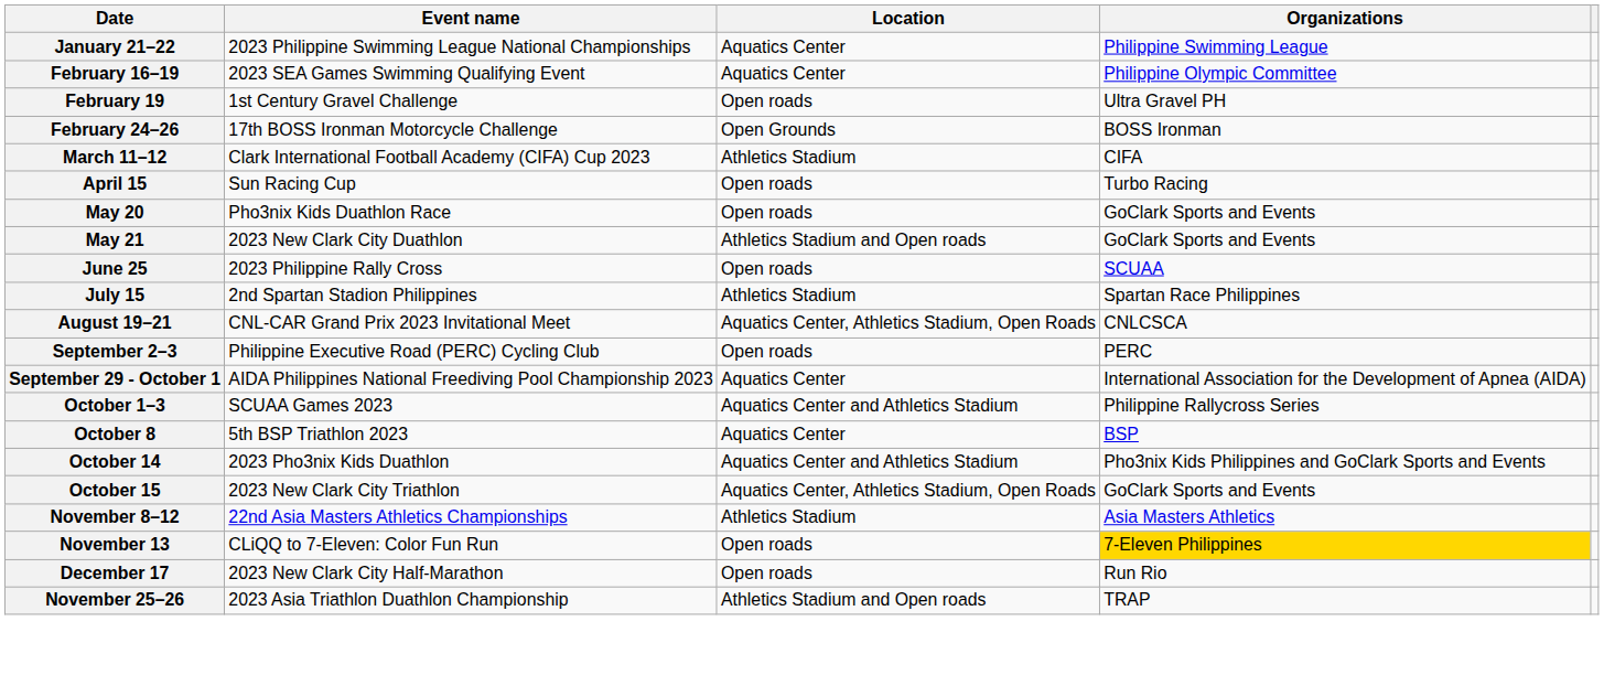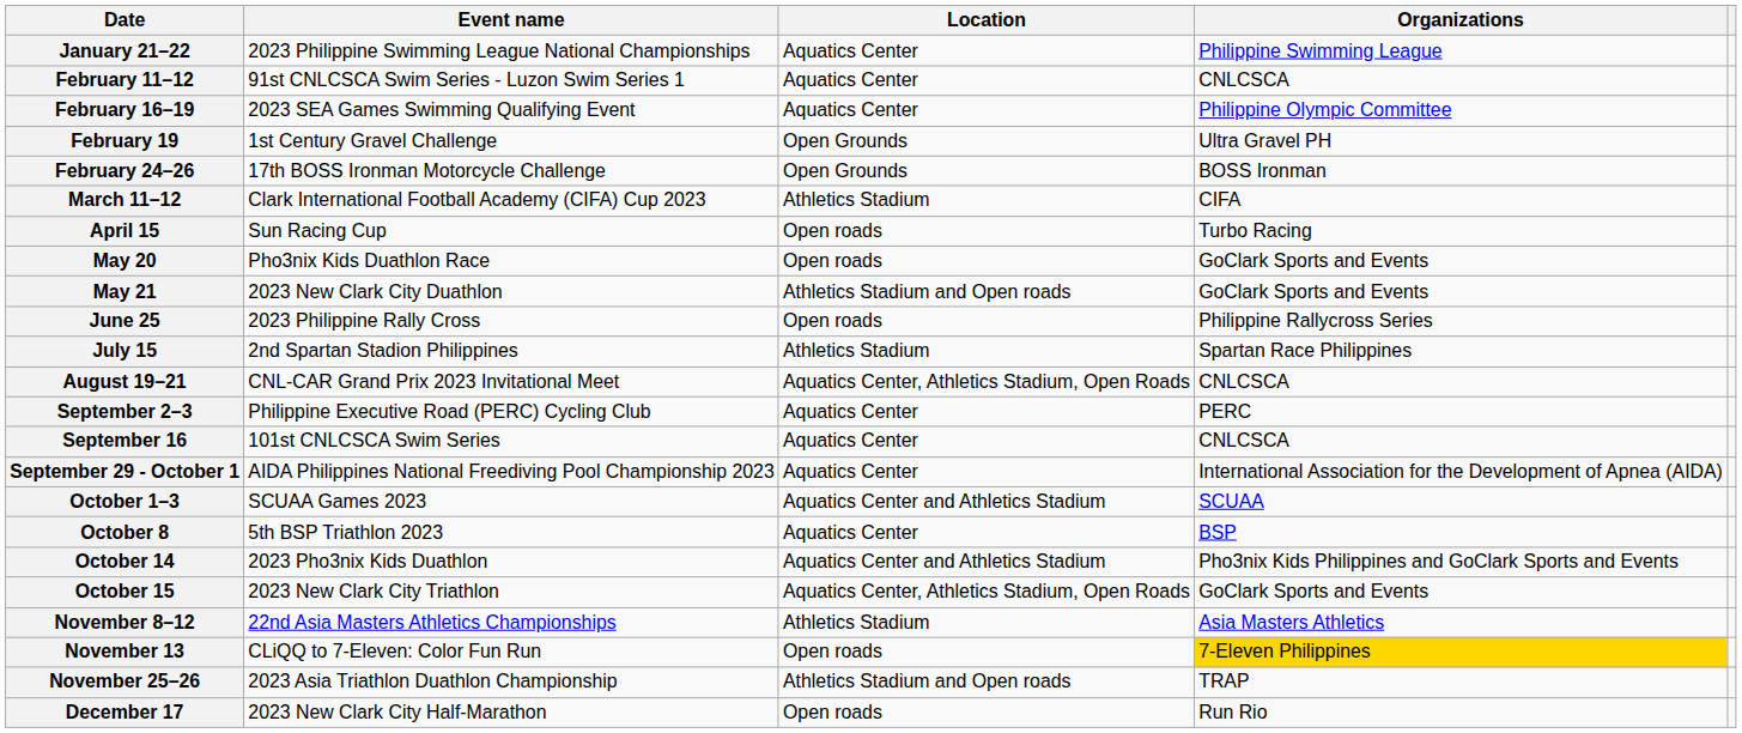+ row: February 11–12 | 91st CNLCSCA Swim Series - Luzon Swim Series 1 | Aquatics Center | CNLCSCA
February 19 | Location: Open roads -> Open Grounds
June 25 | Organizations: SCUAA -> Philippine Rallycross Series
September 2–3 | Location: Open roads -> Aquatics Center
+ row: September 16 | 101st CNLCSCA Swim Series | Aquatics Center | CNLCSCA
October 1–3 | Organizations: Philippine Rallycross Series -> SCUAA
rows swapped: November 25–26 <-> December 17
